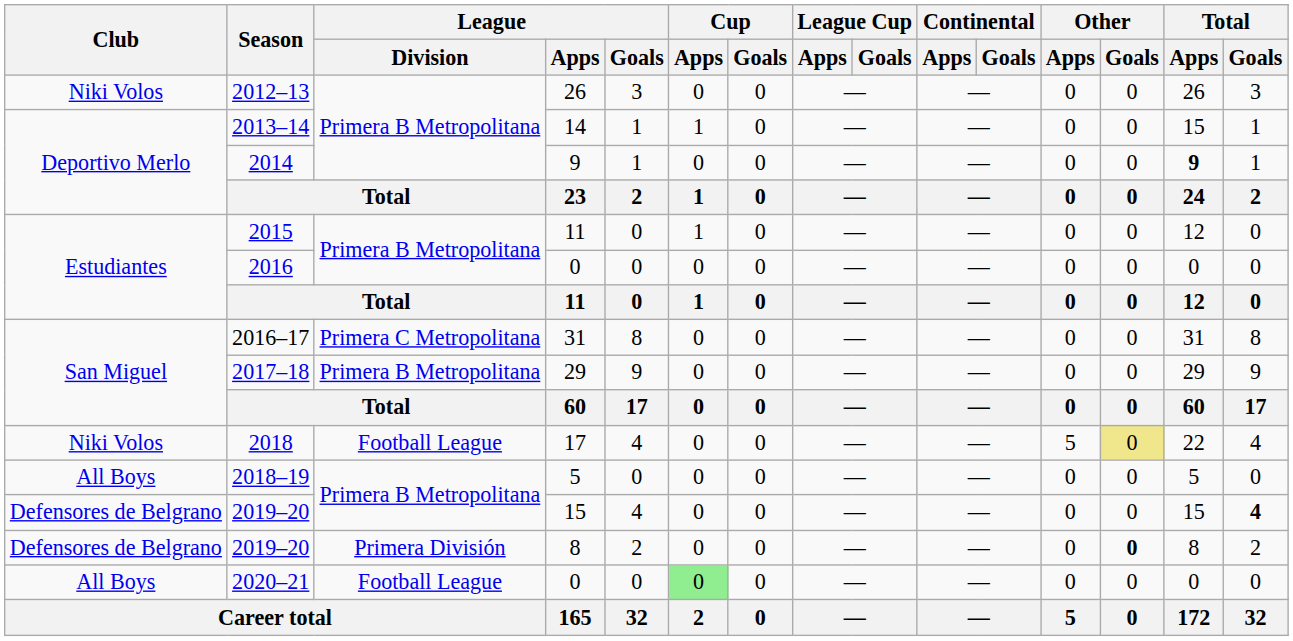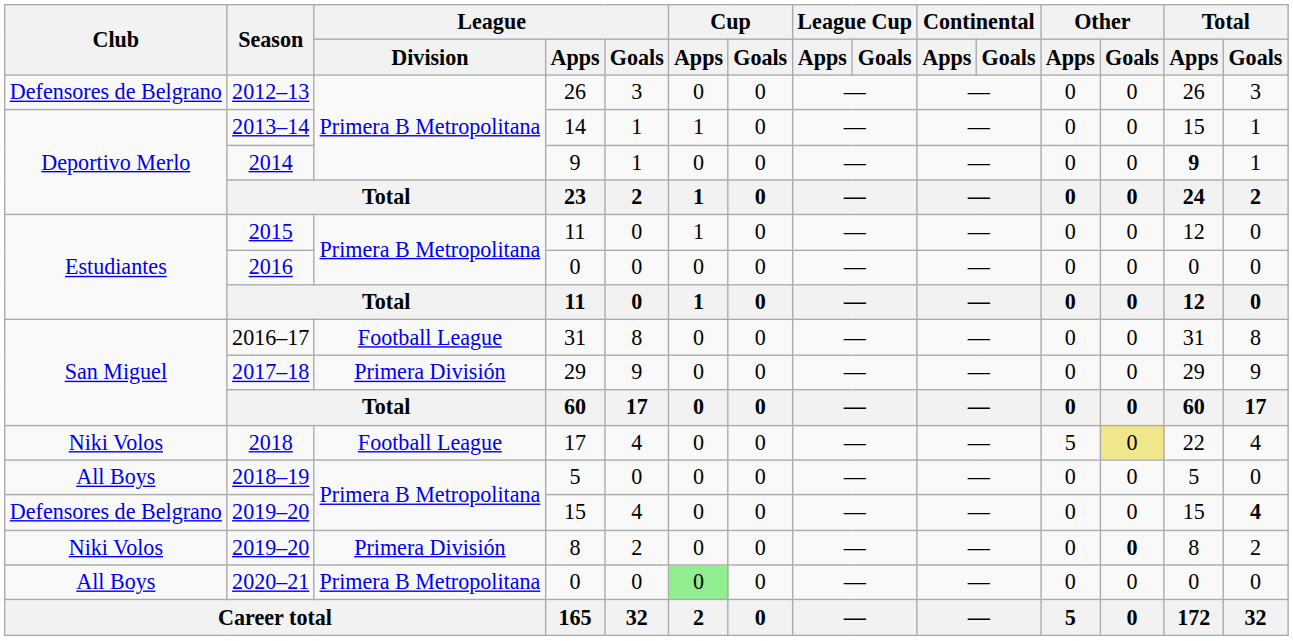2012–13 | Club: Niki Volos -> Defensores de Belgrano
2016–17 | League / Division: Primera C Metropolitana -> Football League
2017–18 | League / Division: Primera B Metropolitana -> Primera División
2019–20 / 8 | Club: Defensores de Belgrano -> Niki Volos
2020–21 | League / Division: Football League -> Primera B Metropolitana
